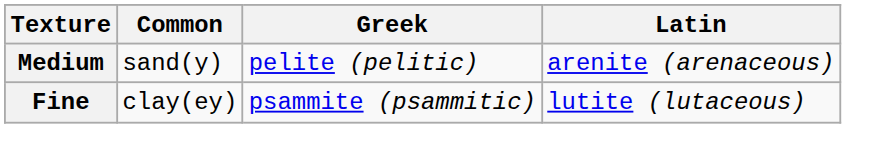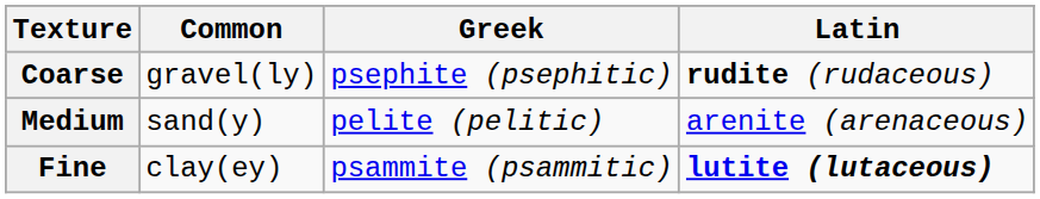+ row: Coarse | gravel(ly) | psephite (psephitic) | rudite (rudaceous)
Fine | Latin: normal -> bold
